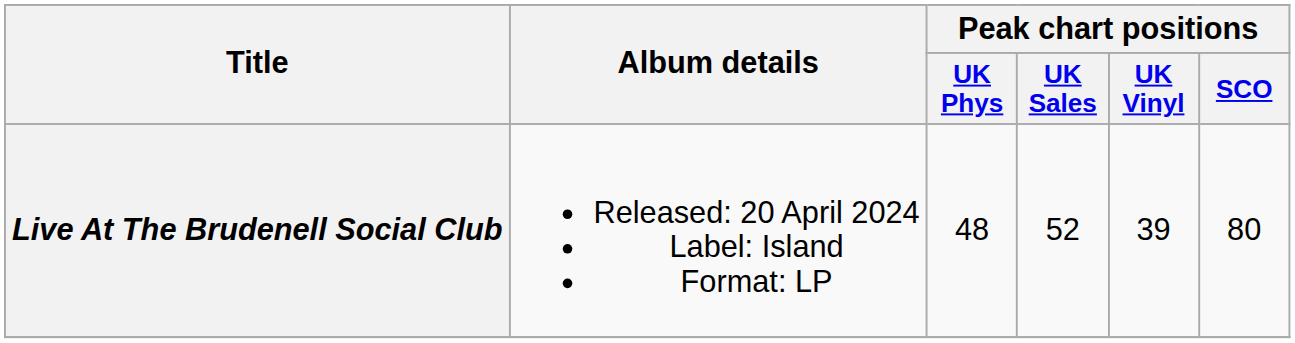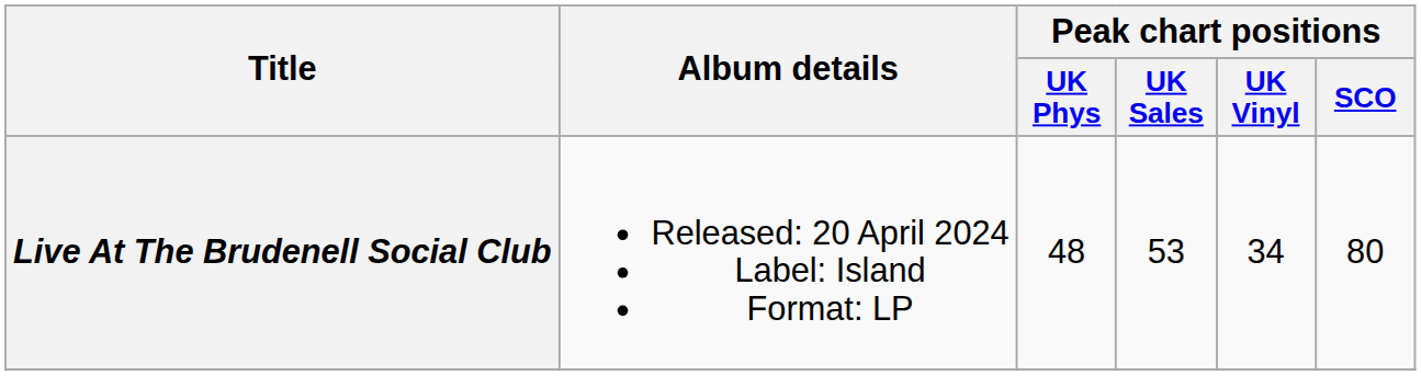Live At The Brudenell Social Club | Peak chart positions / UK Sales: 52 -> 53
Live At The Brudenell Social Club | Peak chart positions / UK Vinyl: 39 -> 34
